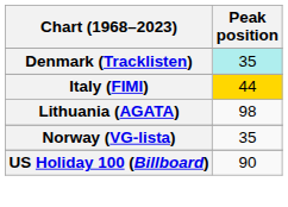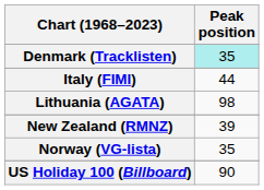Italy (FIMI) | Peak position: gold background -> no background
+ row: New Zealand (RMNZ) | 39
